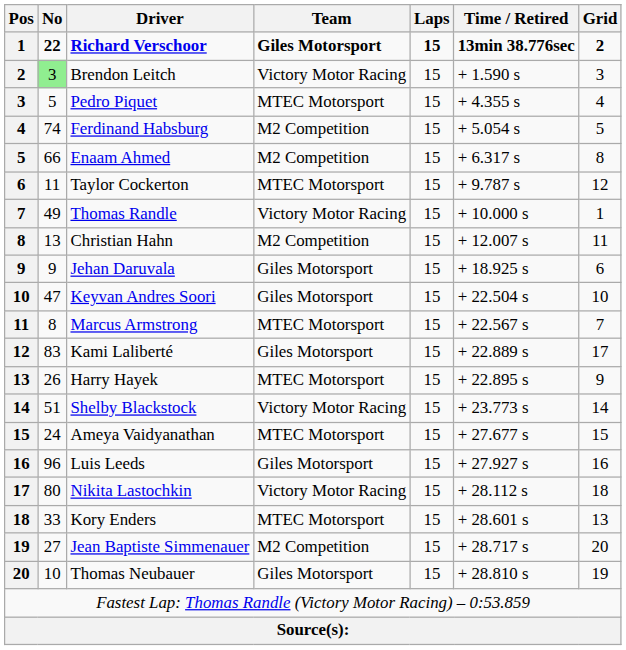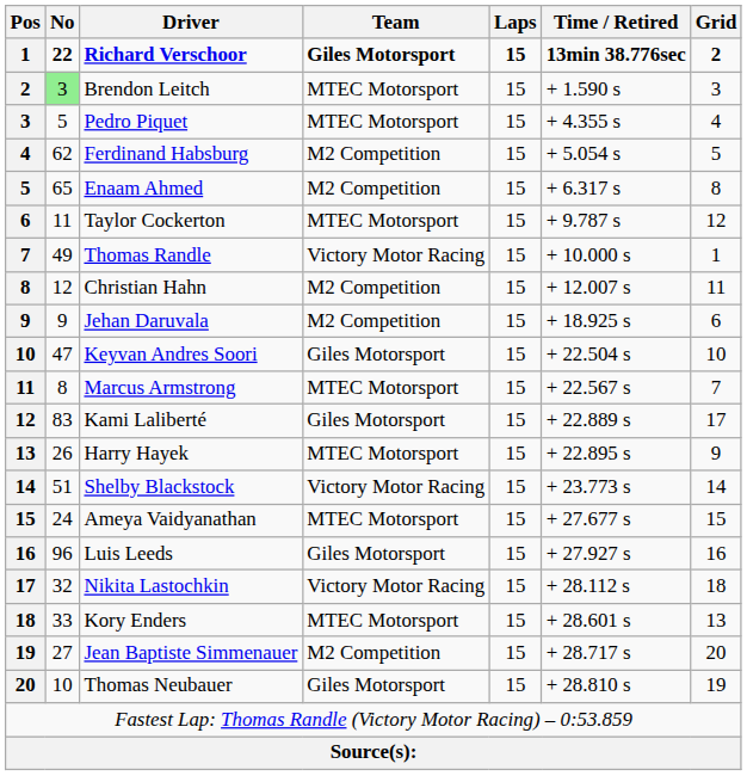Brendon Leitch | Team: Victory Motor Racing -> MTEC Motorsport
Ferdinand Habsburg | No: 74 -> 62
Enaam Ahmed | No: 66 -> 65
Christian Hahn | No: 13 -> 12
Jehan Daruvala | Team: Giles Motorsport -> M2 Competition
Nikita Lastochkin | No: 80 -> 32
